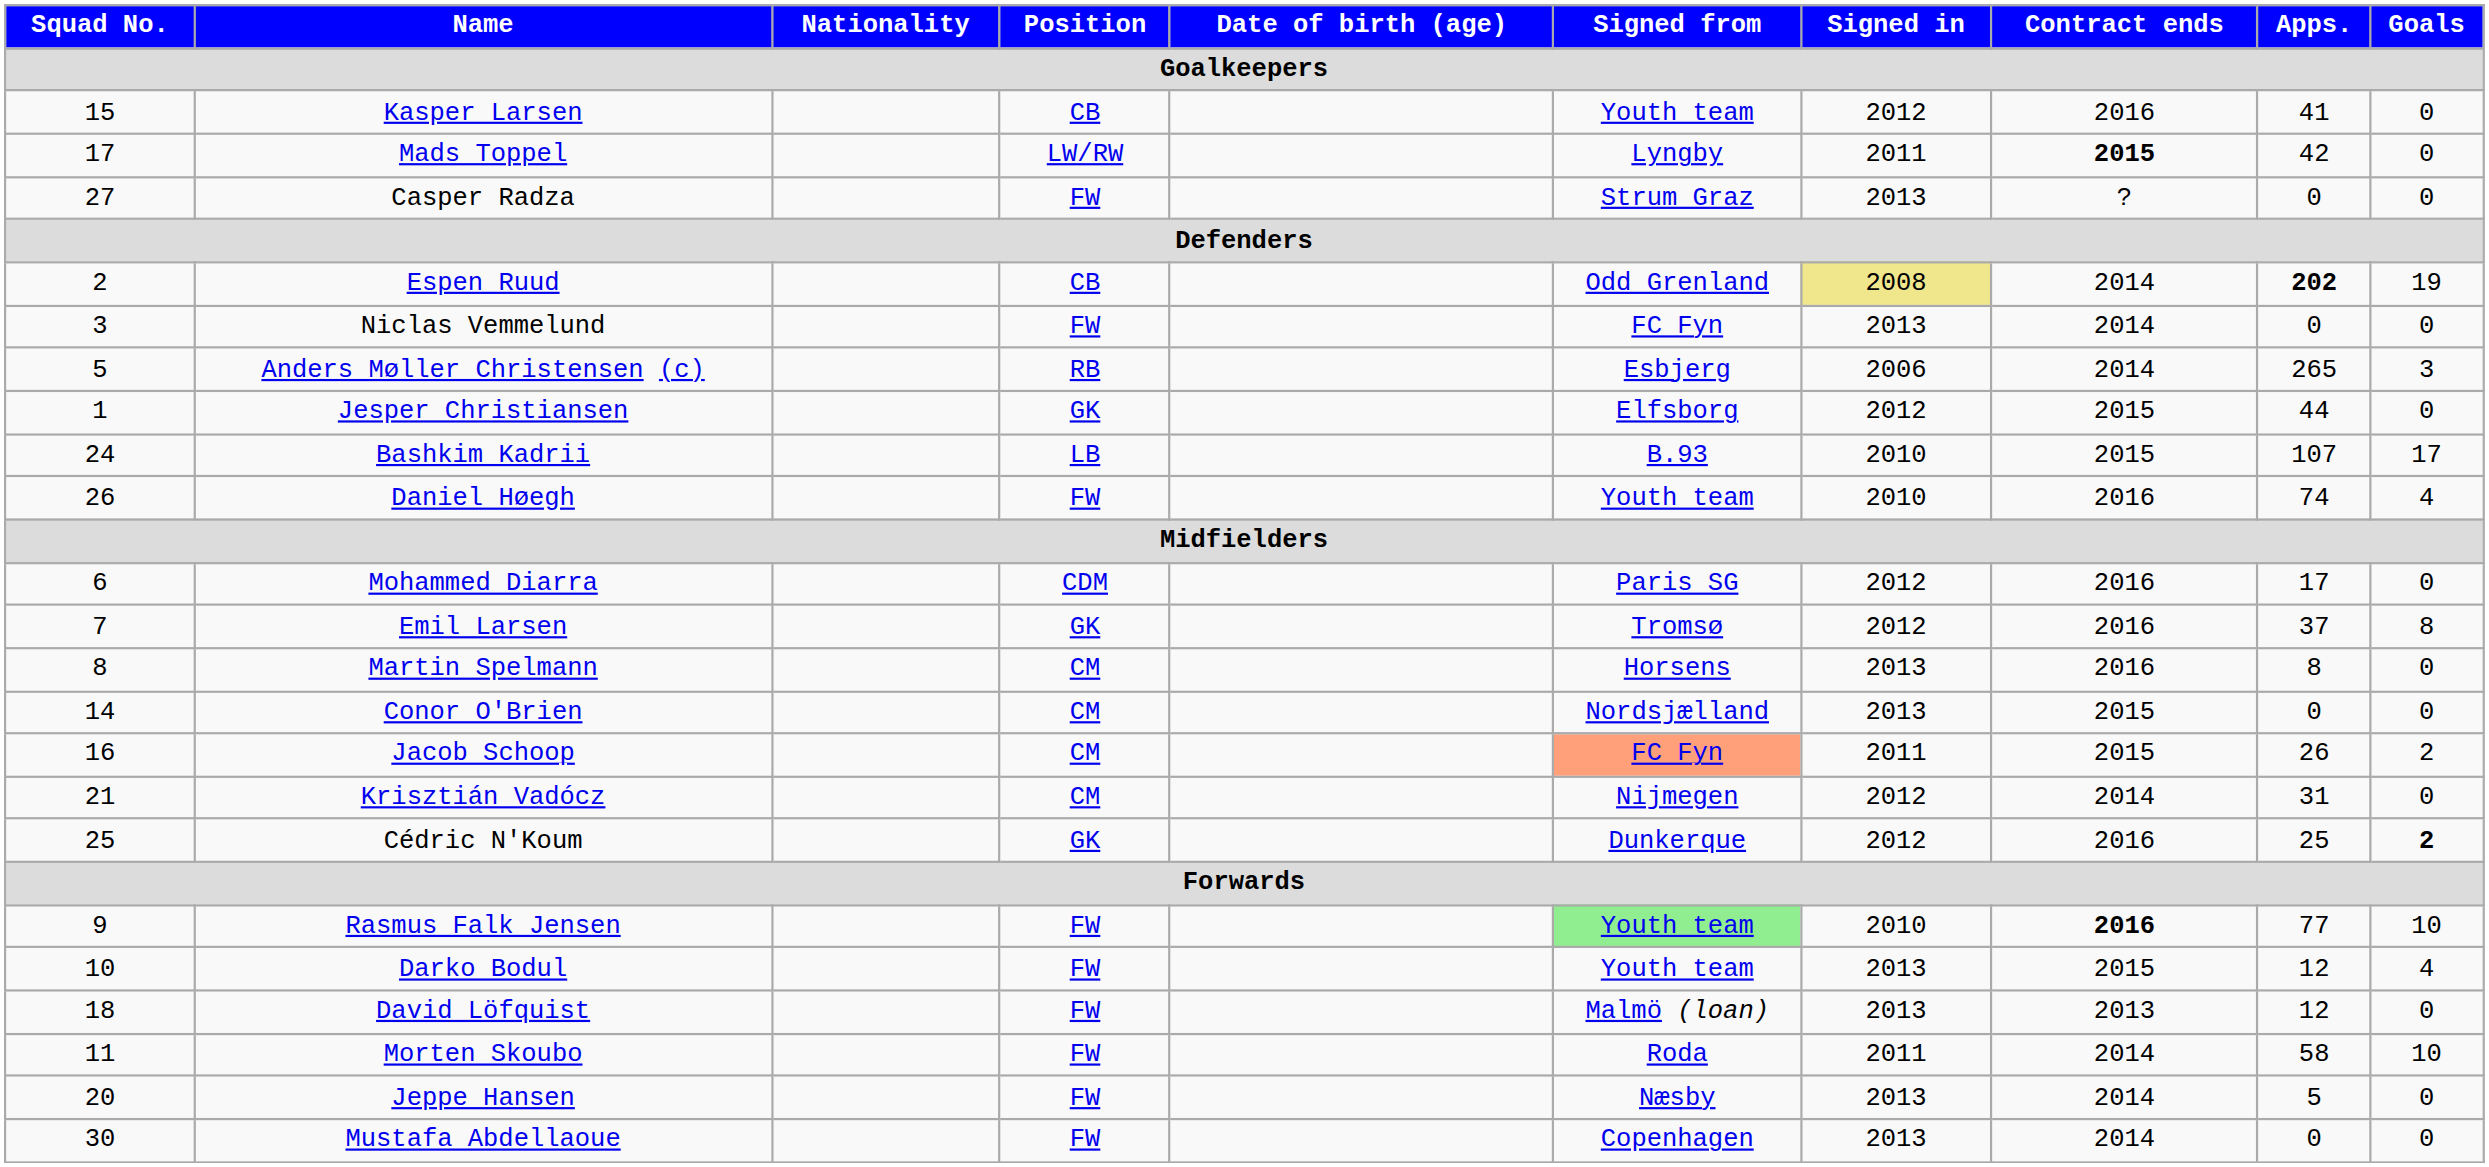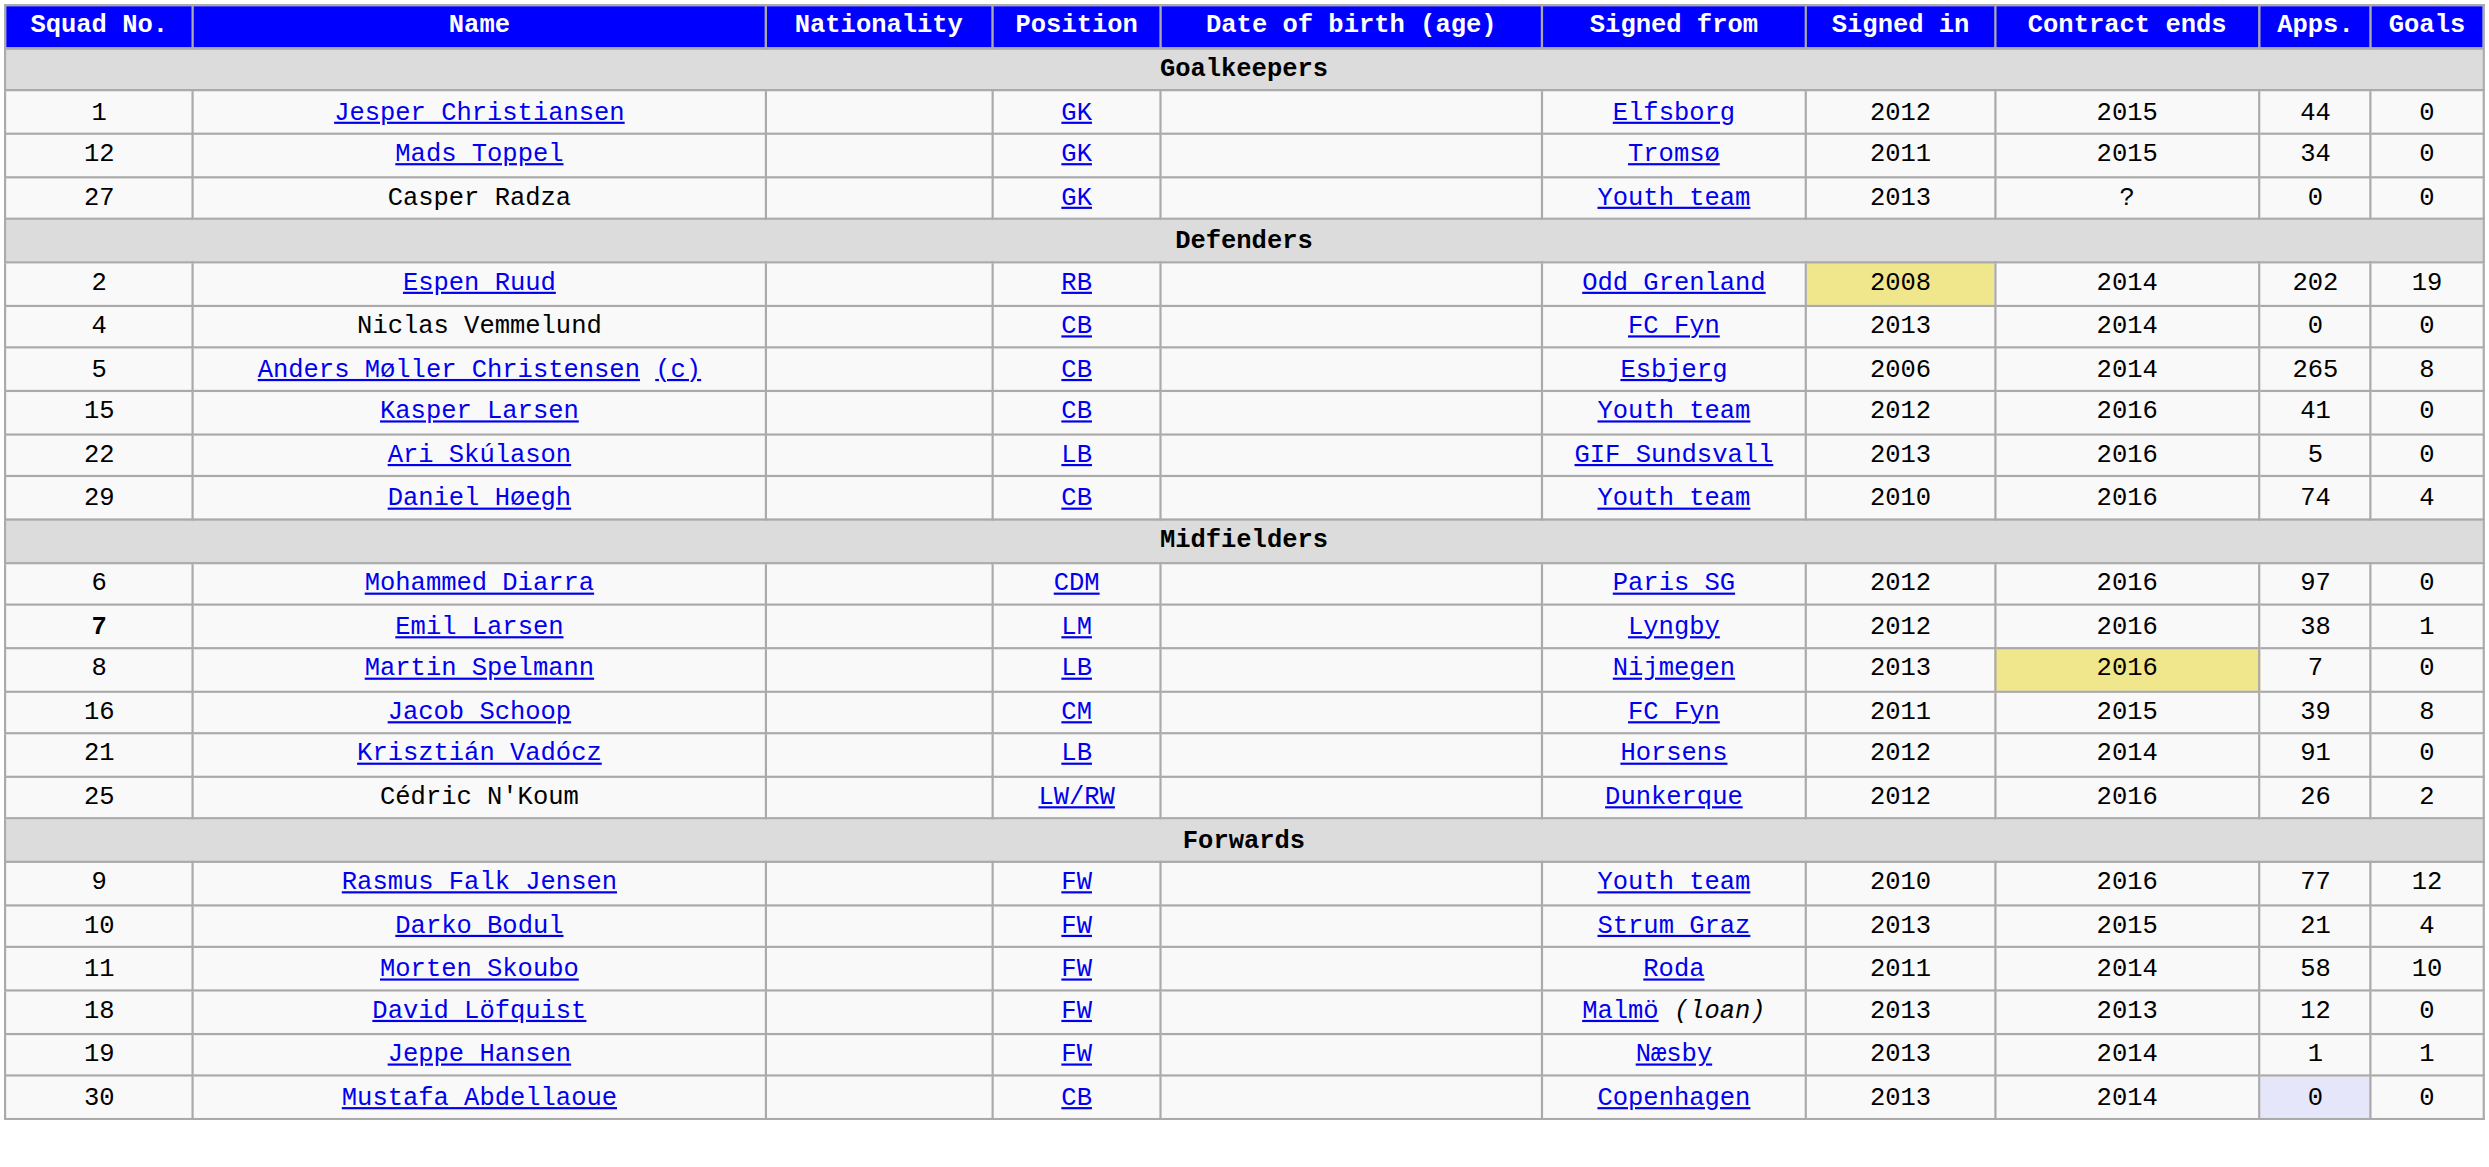rows swapped: Jesper Christiansen <-> Kasper Larsen
Mads Toppel | Squad No.: 17 -> 12
Mads Toppel | Position: LW/RW -> GK
Mads Toppel | Signed from: Lyngby -> Tromsø
Mads Toppel | Contract ends: bold -> normal
Mads Toppel | Apps.: 42 -> 34
Casper Radza | Position: FW -> GK
Casper Radza | Signed from: Strum Graz -> Youth team
Espen Ruud | Position: CB -> RB
Espen Ruud | Apps.: bold -> normal
Niclas Vemmelund | Squad No.: 3 -> 4
Niclas Vemmelund | Position: FW -> CB
Anders Møller Christensen (c) | Position: RB -> CB
Anders Møller Christensen (c) | Goals: 3 -> 8
+ row: 22 | Ari Skúlason | LB | GIF Sundsvall | 2013 | 2016 | 5 | 0
- row: 24 | Bashkim Kadrii | LB | B.93 | 2010 | 2015 | 107 | 17
Daniel Høegh | Squad No.: 26 -> 29
Daniel Høegh | Position: FW -> CB
Mohammed Diarra | Apps.: 17 -> 97
Emil Larsen | Squad No.: normal -> bold
Emil Larsen | Position: GK -> LM
Emil Larsen | Signed from: Tromsø -> Lyngby
Emil Larsen | Apps.: 37 -> 38
Emil Larsen | Goals: 8 -> 1
Martin Spelmann | Position: CM -> LB
Martin Spelmann | Signed from: Horsens -> Nijmegen
Martin Spelmann | Contract ends: no background -> khaki background
Martin Spelmann | Apps.: 8 -> 7
- row: 14 | Conor O'Brien | CM | Nordsjælland | 2013 | 2015 | 0 | 0
Jacob Schoop | Signed from: lightsalmon background -> no background
Jacob Schoop | Apps.: 26 -> 39
Jacob Schoop | Goals: 2 -> 8
Krisztián Vadócz | Position: CM -> LB
Krisztián Vadócz | Signed from: Nijmegen -> Horsens
Krisztián Vadócz | Apps.: 31 -> 91
Cédric N'Koum | Position: GK -> LW/RW
Cédric N'Koum | Apps.: 25 -> 26
Cédric N'Koum | Goals: bold -> normal
Rasmus Falk Jensen | Signed from: lightgreen background -> no background
Rasmus Falk Jensen | Contract ends: bold -> normal
Rasmus Falk Jensen | Goals: 10 -> 12
Darko Bodul | Signed from: Youth team -> Strum Graz
Darko Bodul | Apps.: 12 -> 21
rows swapped: Morten Skoubo <-> David Löfquist
Jeppe Hansen | Squad No.: 20 -> 19
Jeppe Hansen | Apps.: 5 -> 1
Jeppe Hansen | Goals: 0 -> 1
Mustafa Abdellaoue | Position: FW -> CB
Mustafa Abdellaoue | Apps.: no background -> lavender background
